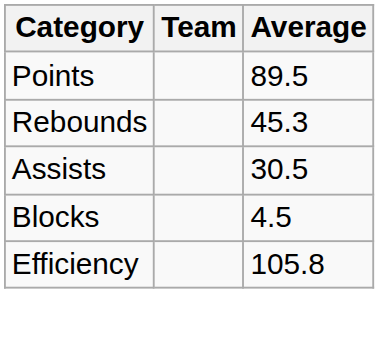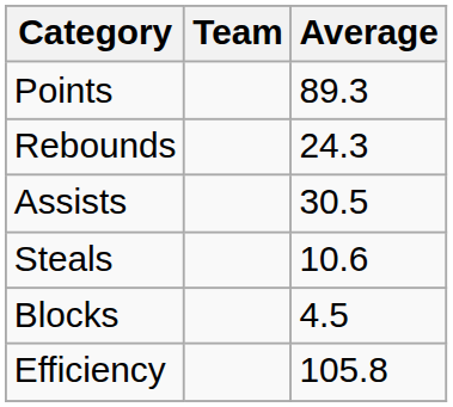Points | Average: 89.5 -> 89.3
Rebounds | Average: 45.3 -> 24.3
+ row: Steals | 10.6
